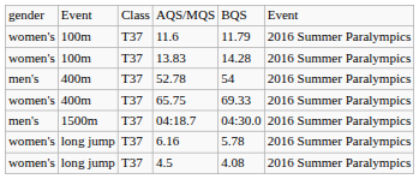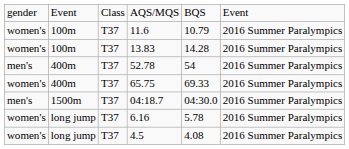11.6 | column 5: 11.79 -> 10.79
